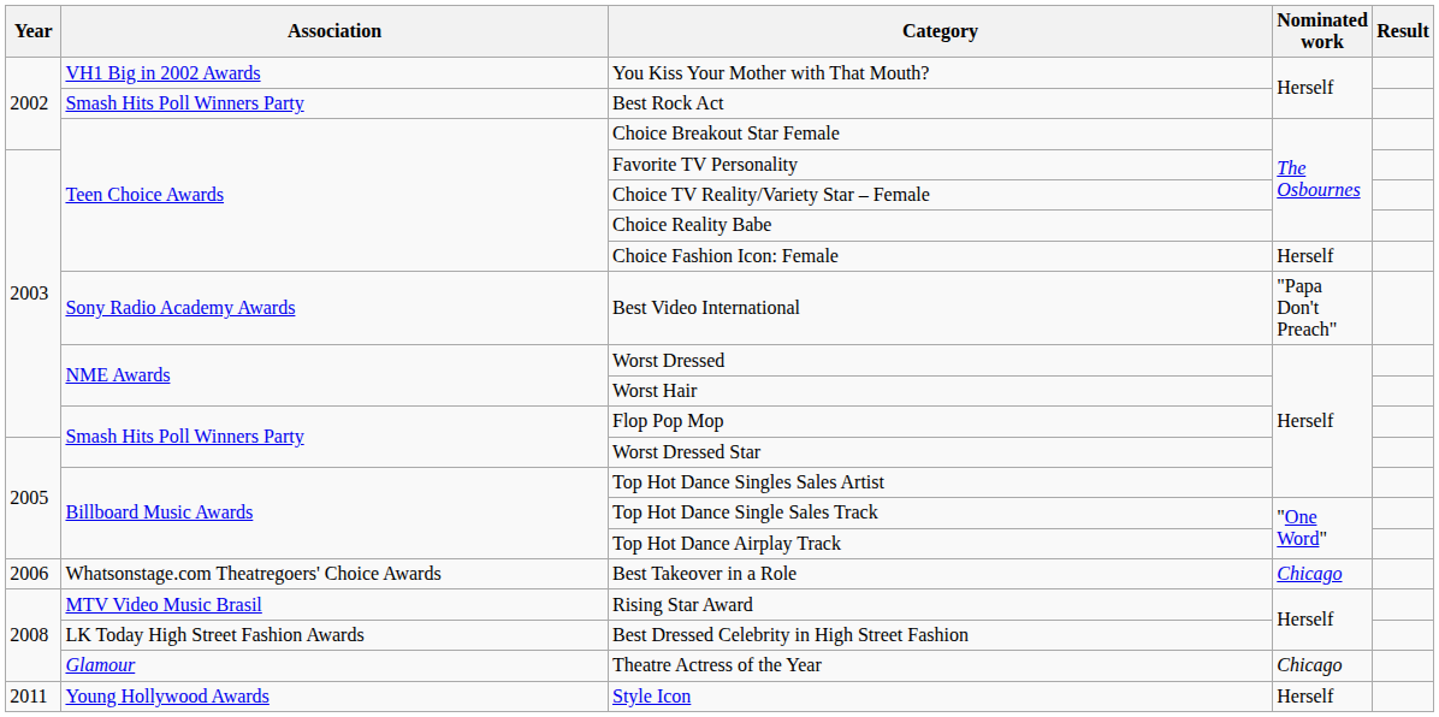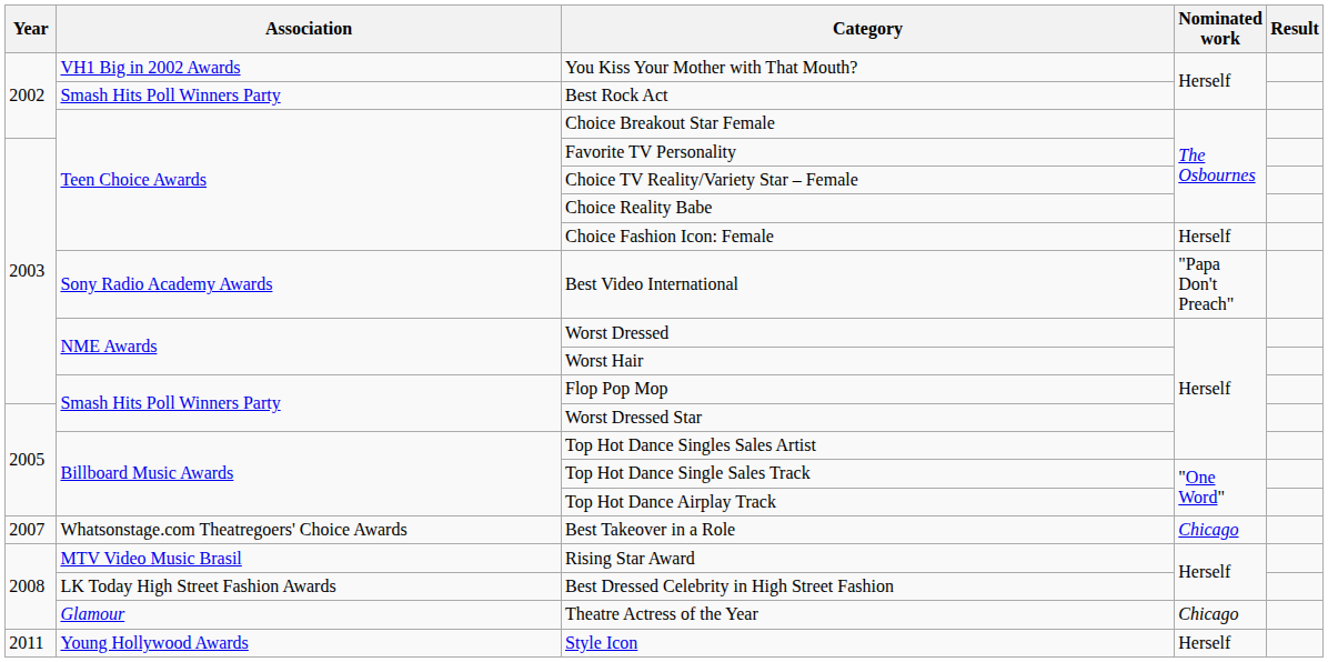Best Takeover in a Role | Year: 2006 -> 2007
